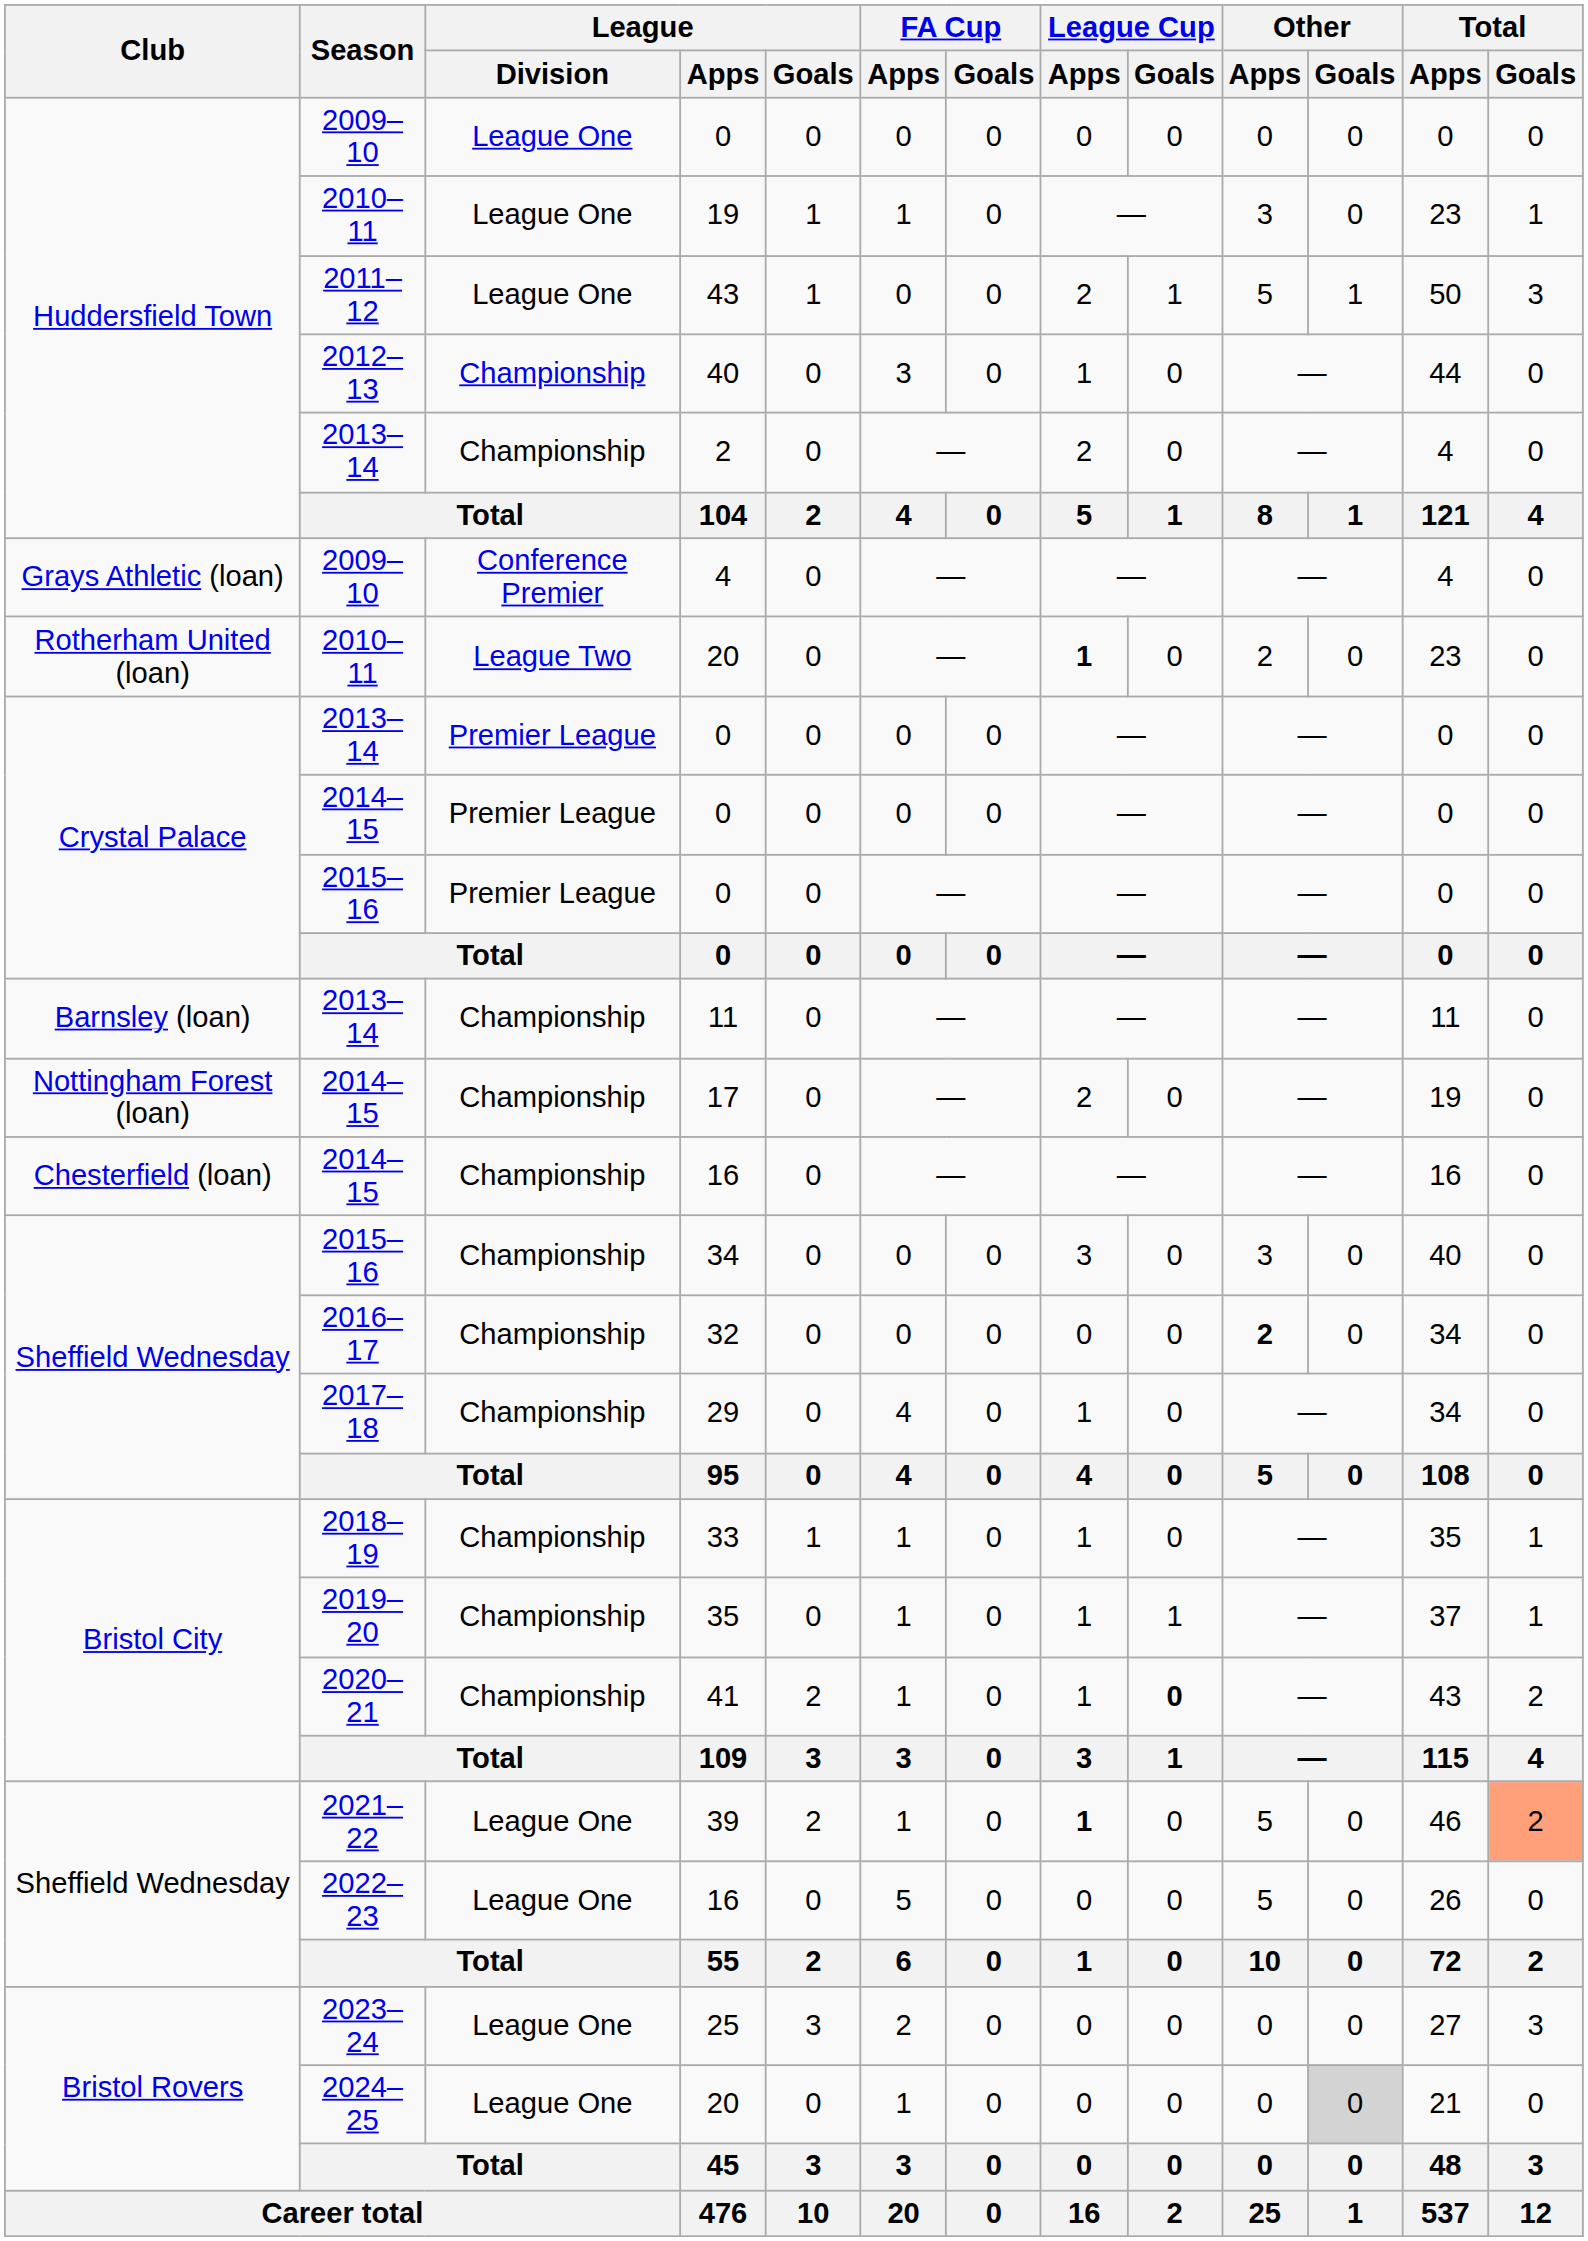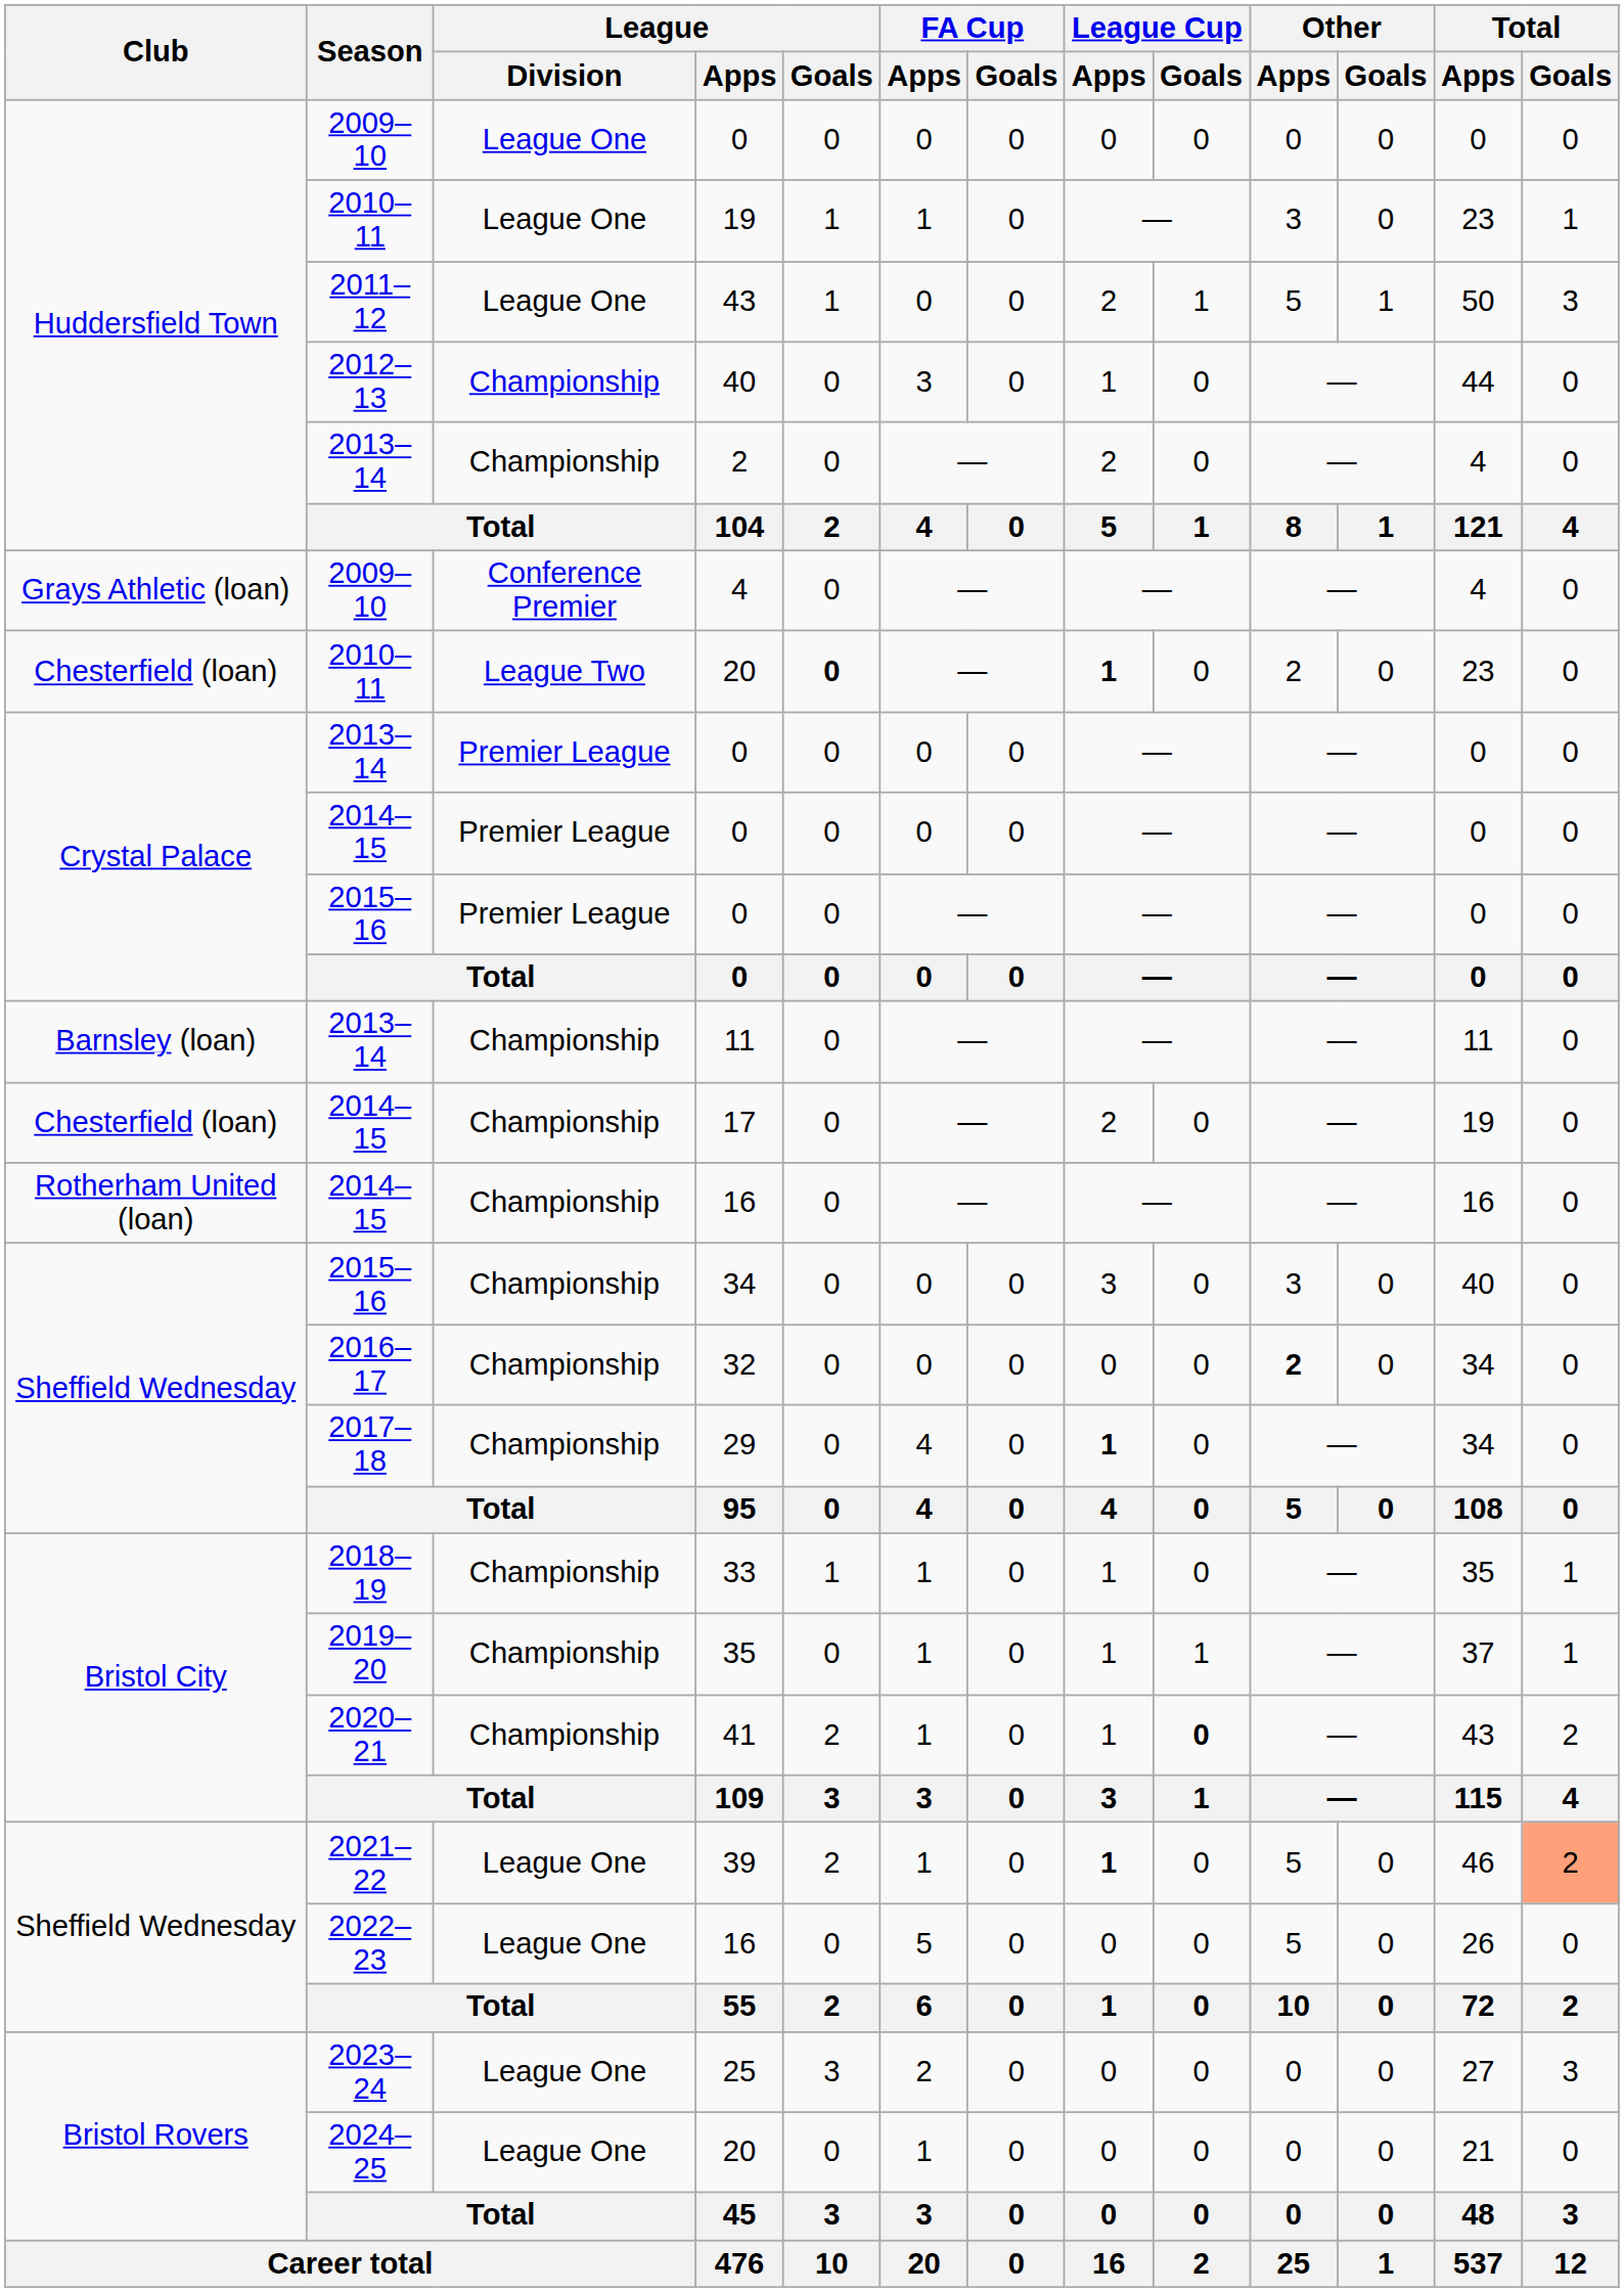2010–11 / 20 | Club: Rotherham United (loan) -> Chesterfield (loan)
2010–11 / 20 | League / Goals: normal -> bold
17 | Club: Nottingham Forest (loan) -> Chesterfield (loan)
2014–15 / 16 | Club: Chesterfield (loan) -> Rotherham United (loan)
29 | League Cup / Apps: normal -> bold
2024–25 / 20 | Other / Goals: lightgrey background -> no background
